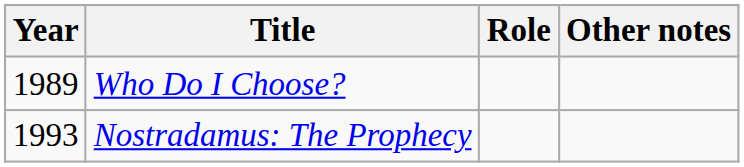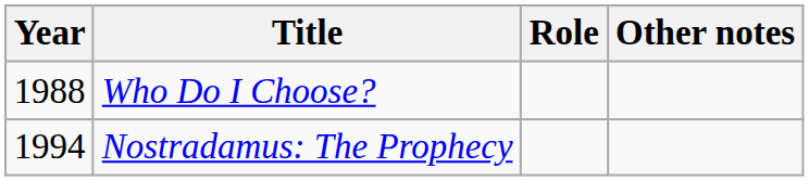Who Do I Choose? | Year: 1989 -> 1988
Nostradamus: The Prophecy | Year: 1993 -> 1994
